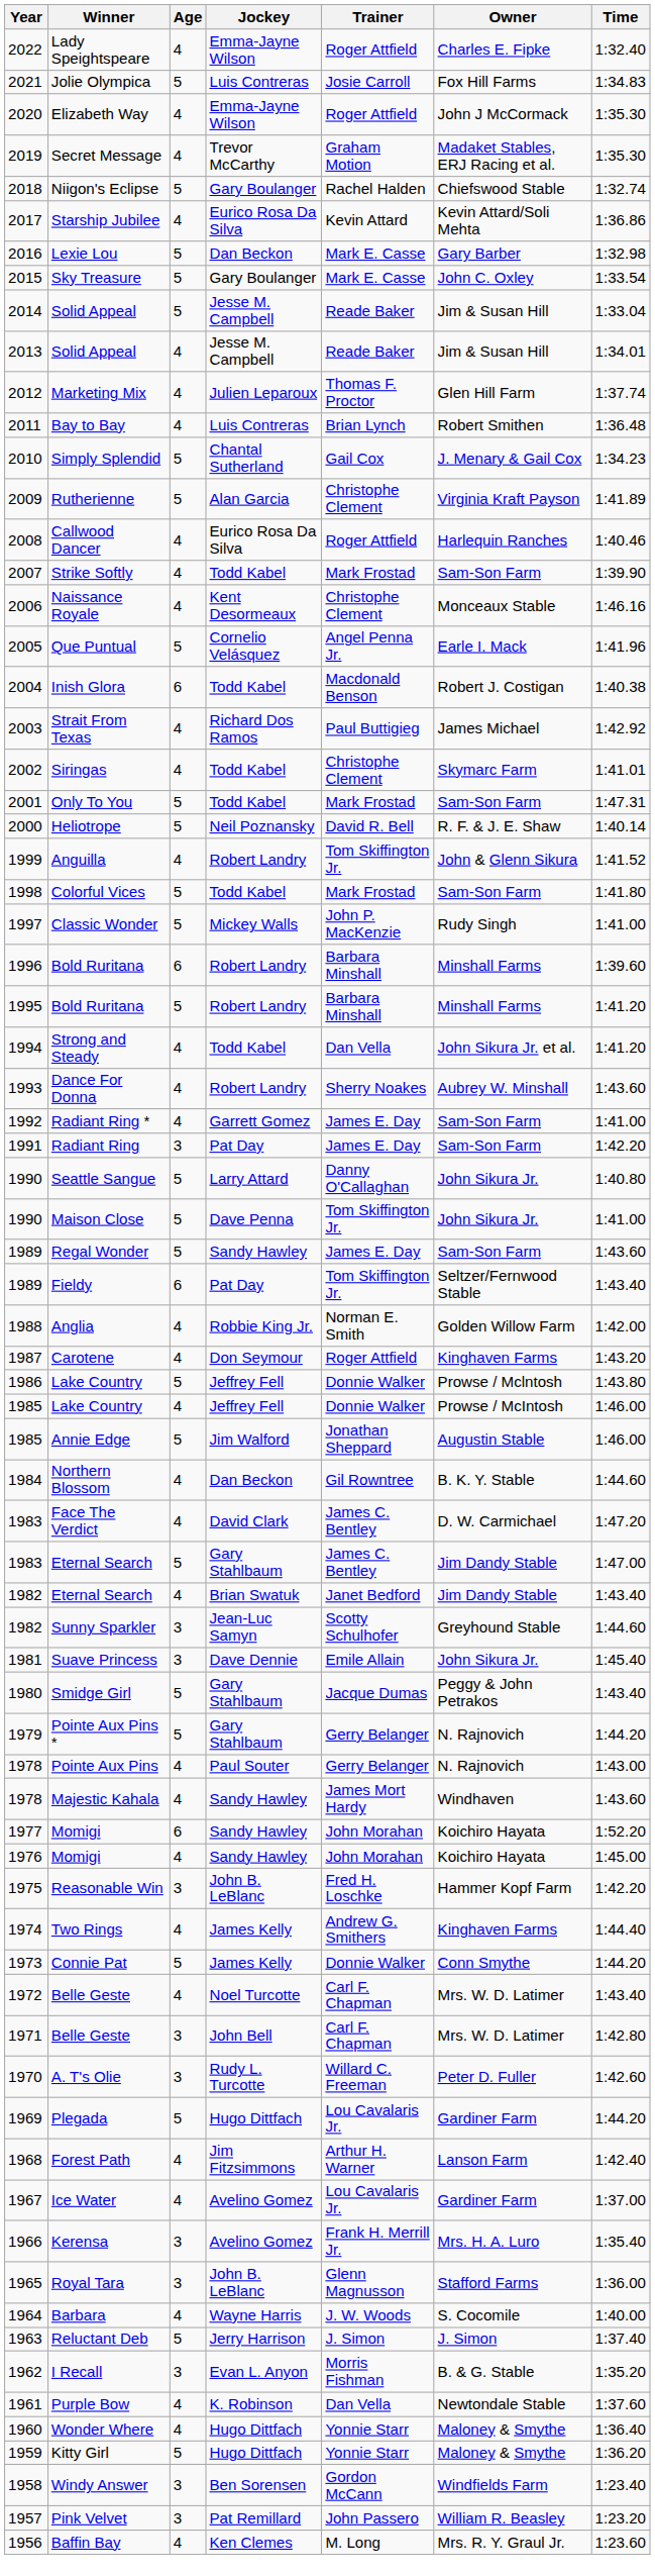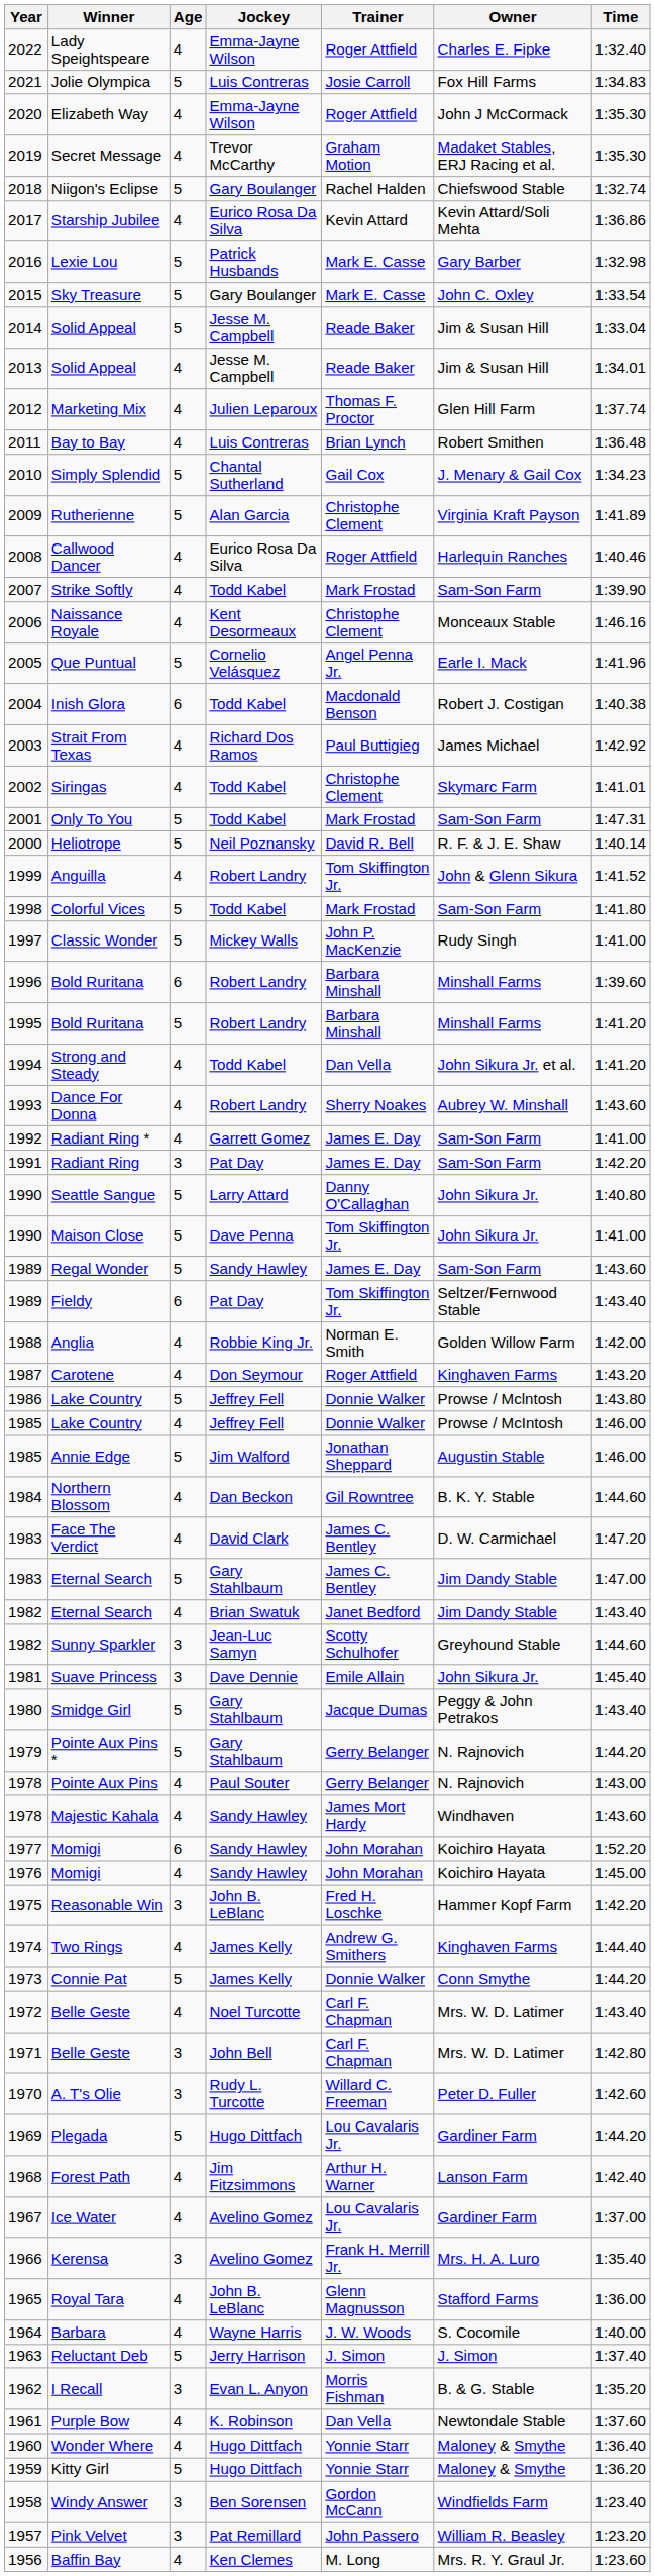Lexie Lou | Jockey: Dan Beckon -> Patrick Husbands
Royal Tara | Age: 3 -> 4
